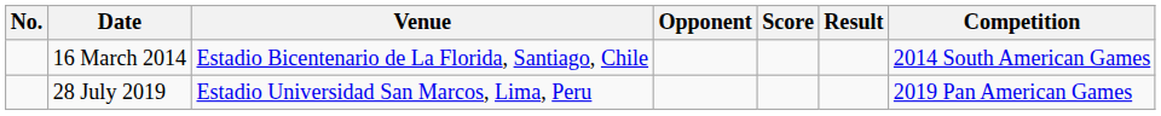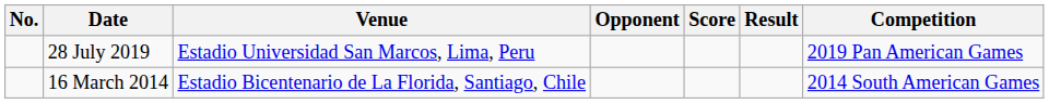rows swapped: 16 March 2014 <-> 28 July 2019
